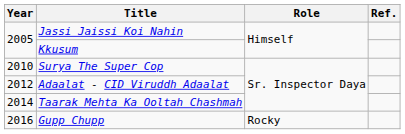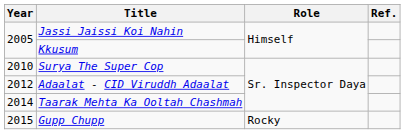Gupp Chupp | Year: 2016 -> 2015
